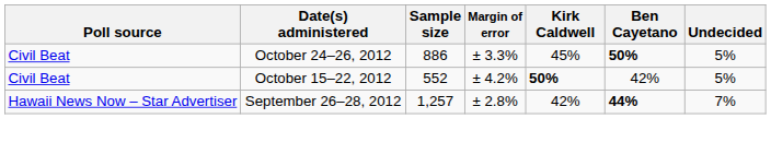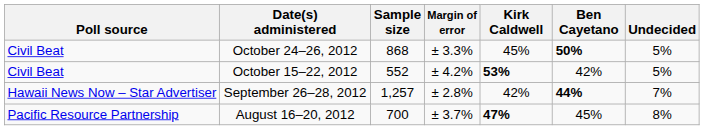October 24–26, 2012 | Sample size: 886 -> 868
October 15–22, 2012 | Kirk Caldwell: 50% -> 53%
+ row: Pacific Resource Partnership | August 16–20, 2012 | 700 | ± 3.7% | 47% | 45% | 8%
